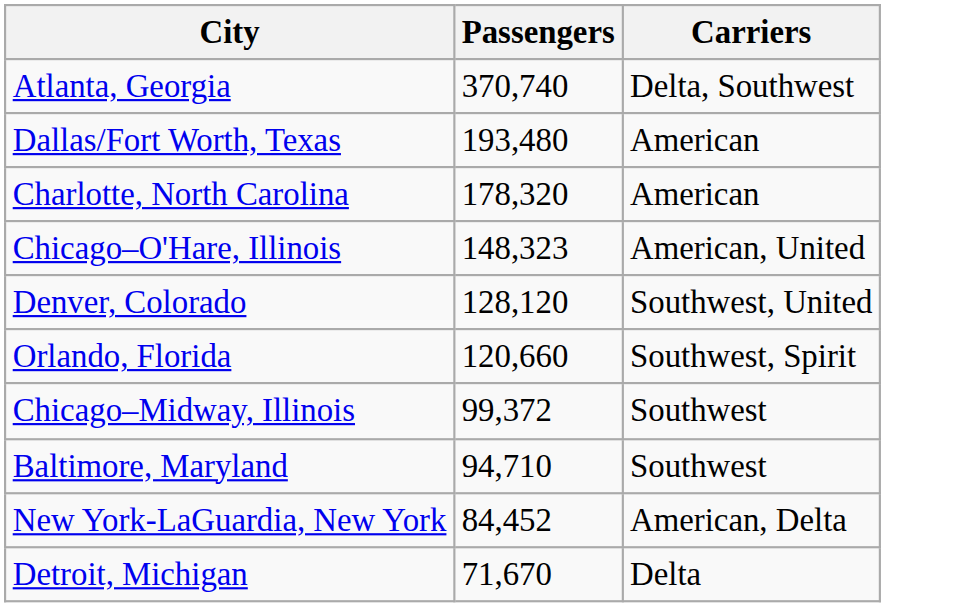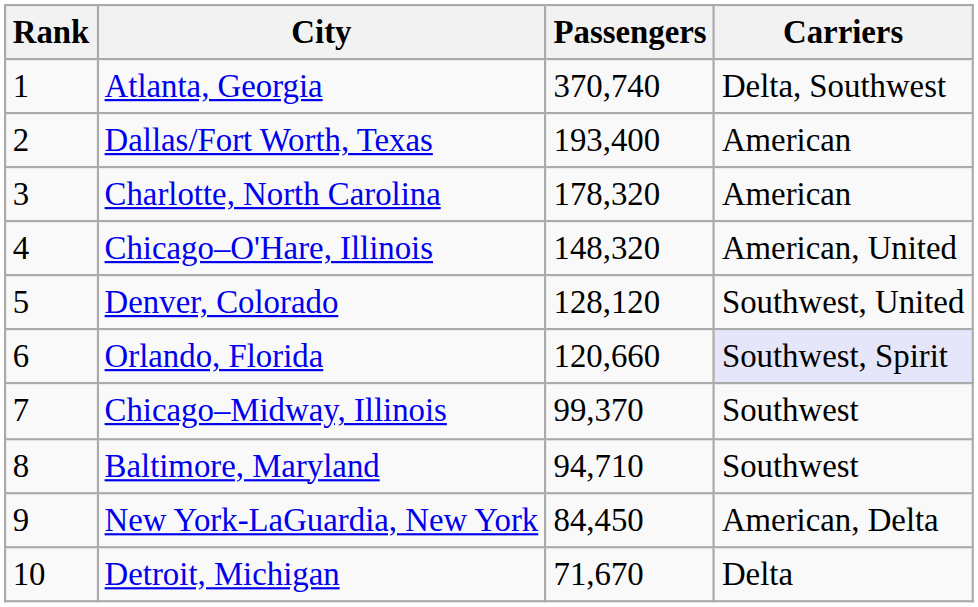+ column: Rank | 1 | 2 | 3 | 4 | 5 | 6 | 7 | 8 | 9 | 10
Dallas/Fort Worth, Texas | Passengers: 193,480 -> 193,400
Chicago–O'Hare, Illinois | Passengers: 148,323 -> 148,320
Orlando, Florida | Carriers: no background -> lavender background
Chicago–Midway, Illinois | Passengers: 99,372 -> 99,370
New York-LaGuardia, New York | Passengers: 84,452 -> 84,450
